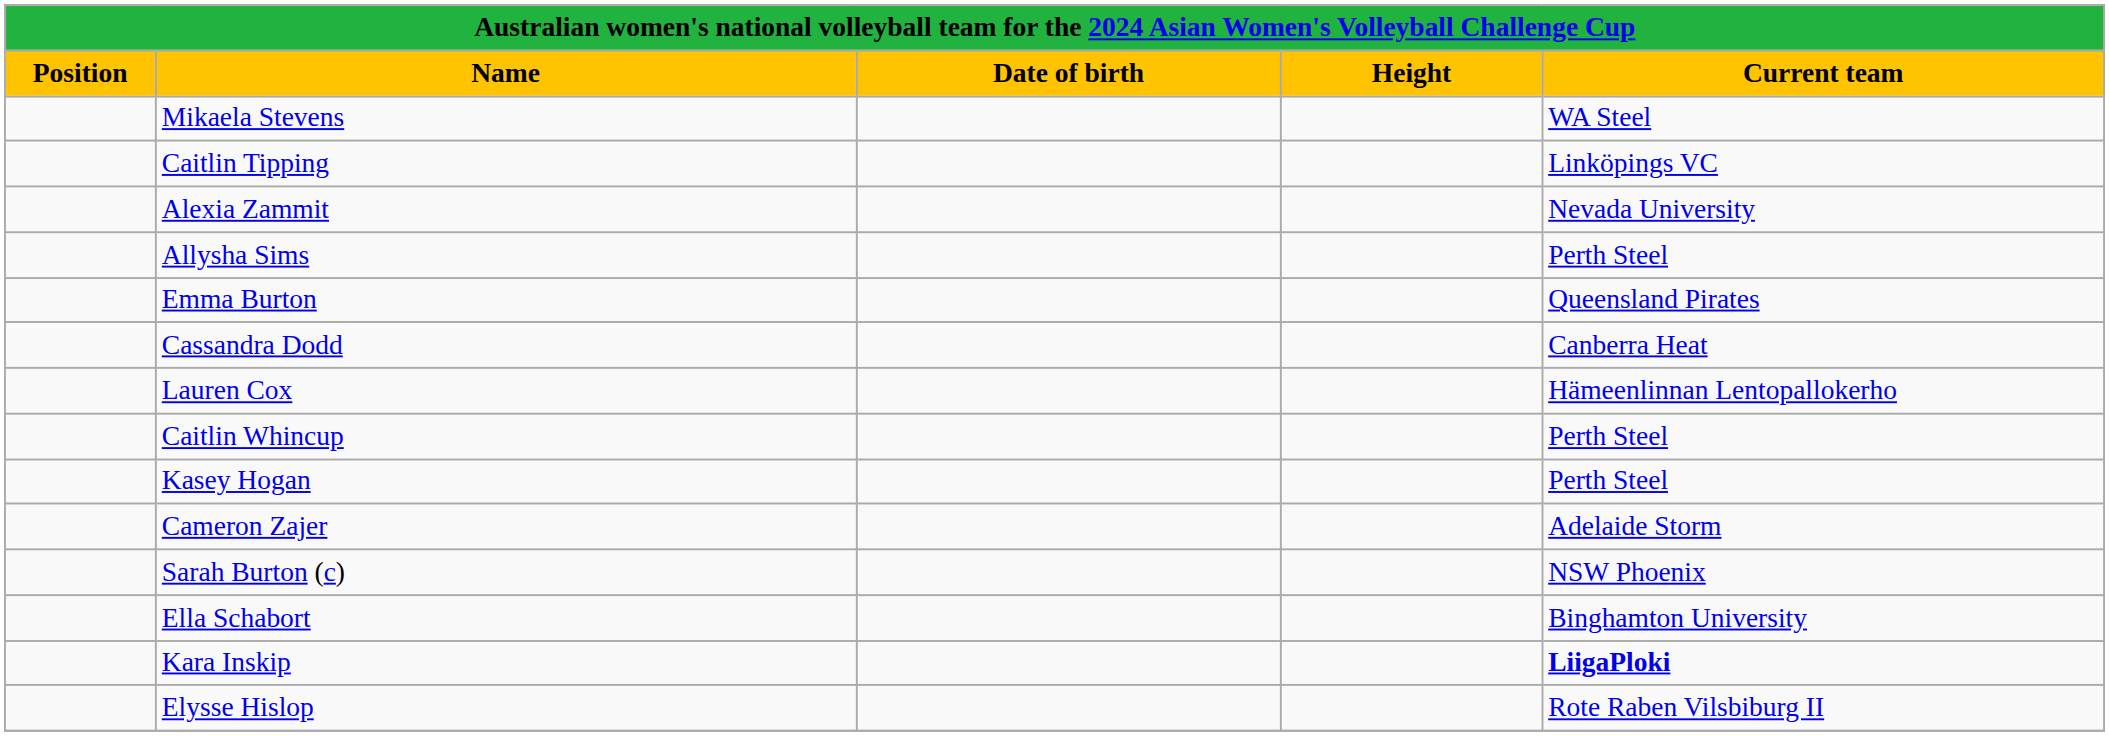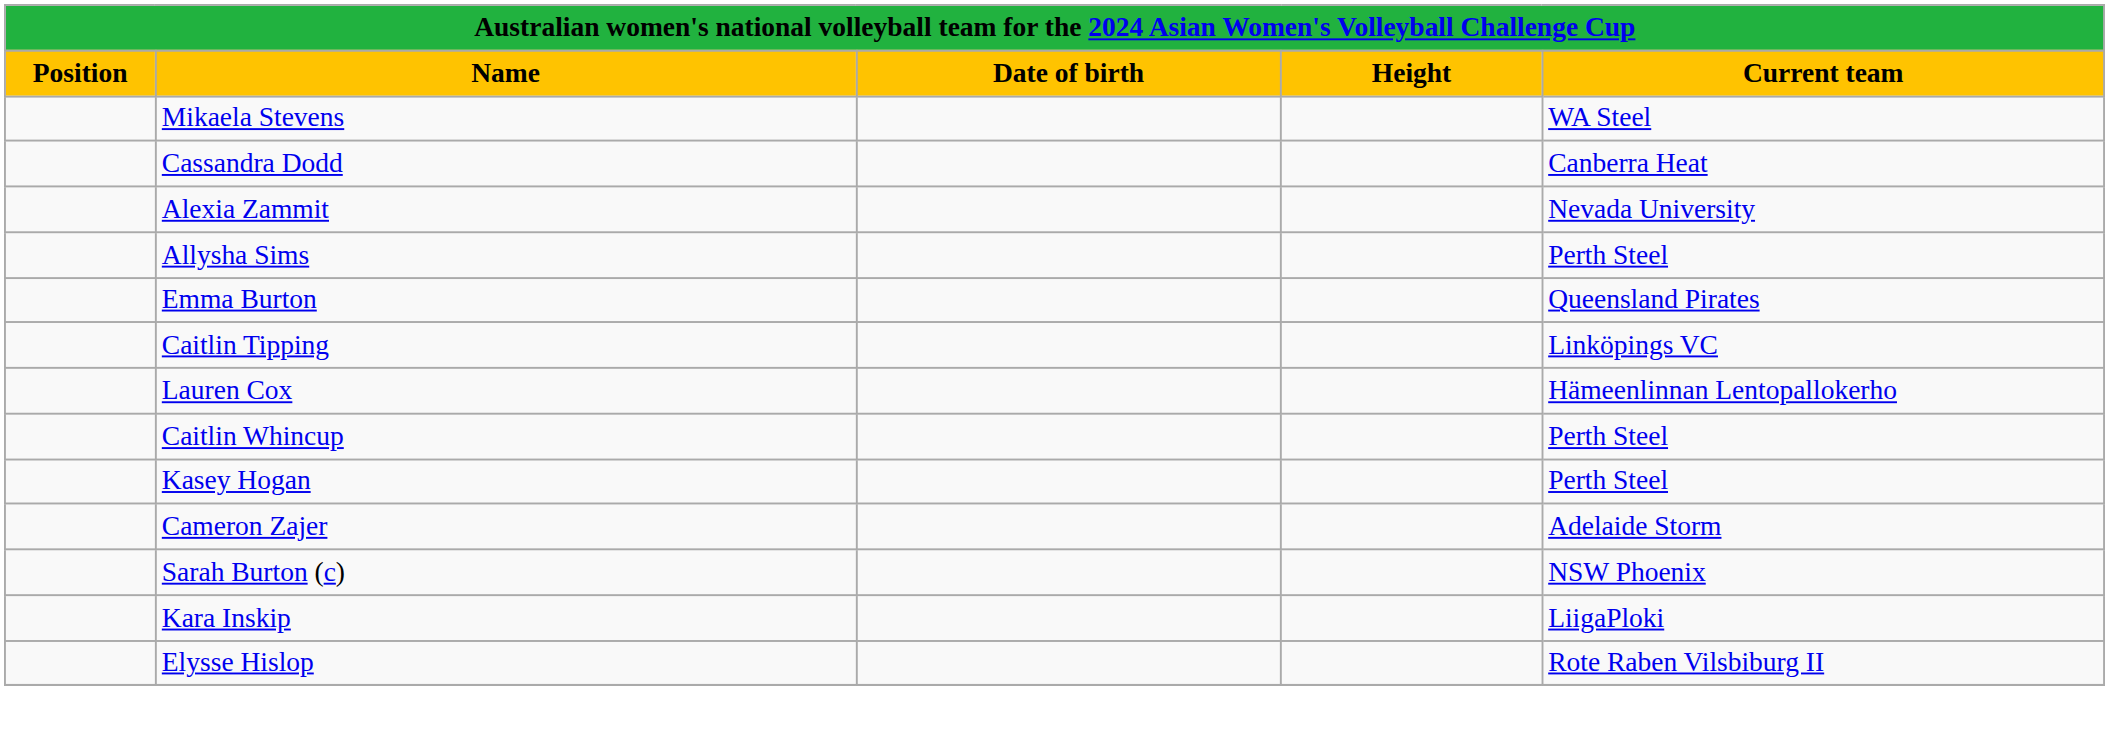rows swapped: Caitlin Tipping <-> Cassandra Dodd
- row: Ella Schabort | Binghamton University
Kara Inskip | Current team: bold -> normal
